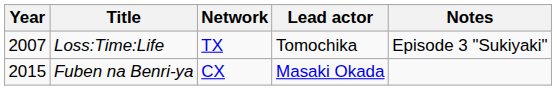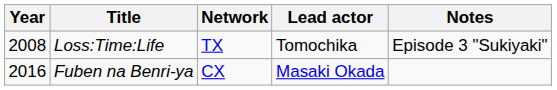Loss:Time:Life | Year: 2007 -> 2008
Fuben na Benri-ya | Year: 2015 -> 2016
